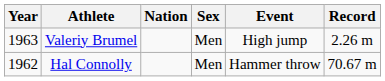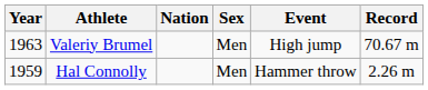Valeriy Brumel | Record: 2.26 m -> 70.67 m
Hal Connolly | Year: 1962 -> 1959
Hal Connolly | Record: 70.67 m -> 2.26 m
